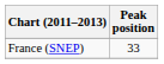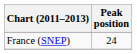France (SNEP) | Peak position: 33 -> 24
